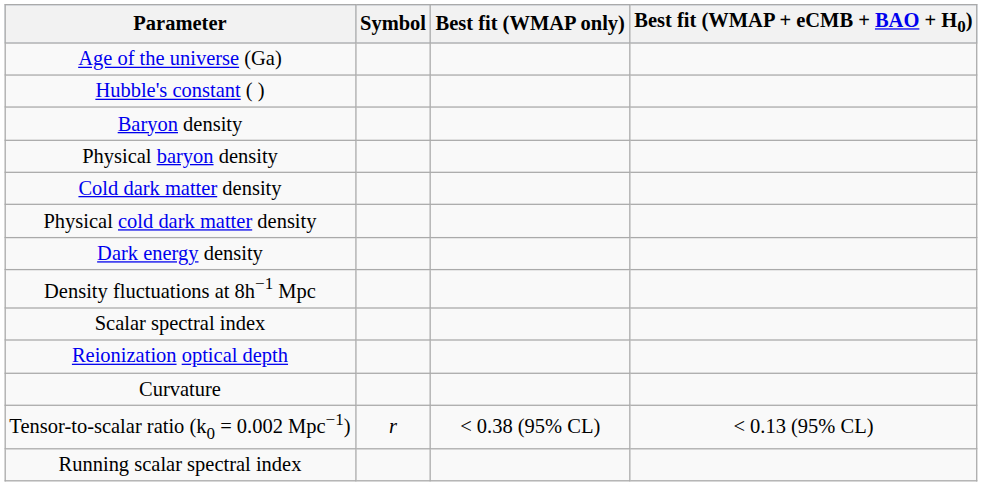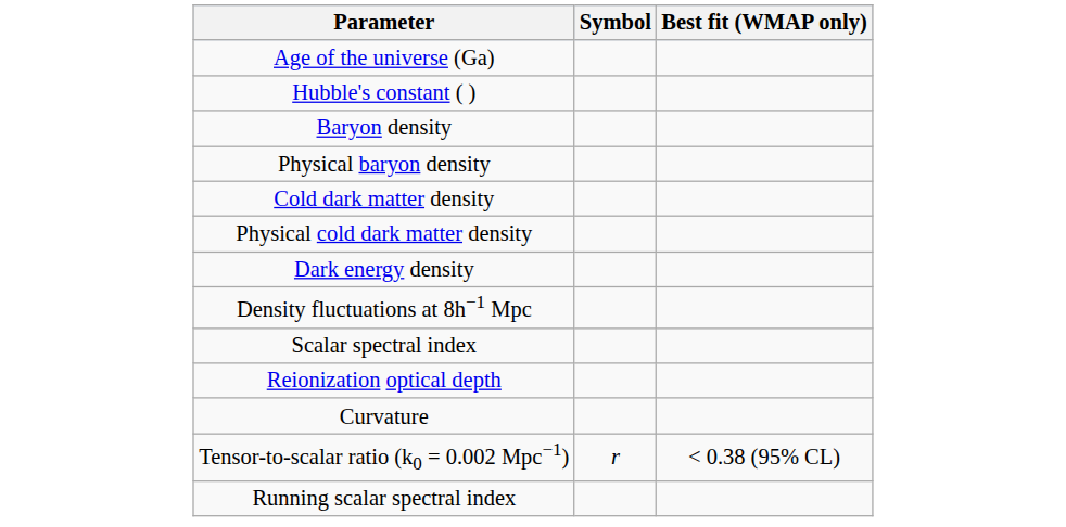- column: Best fit (WMAP + eCMB + BAO + H0) | < 0.13 (95% CL)
